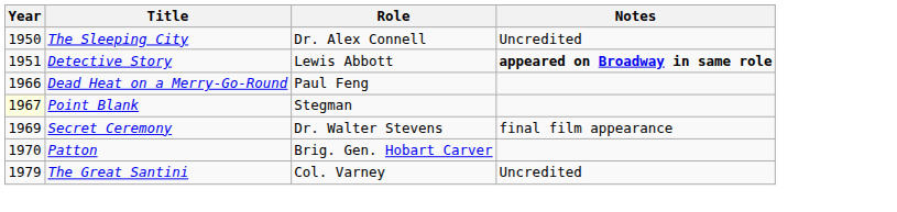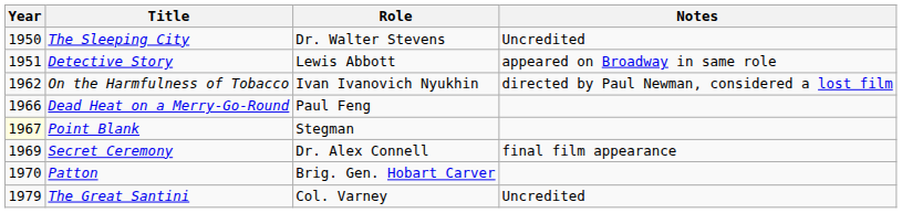The Sleeping City | Role: Dr. Alex Connell -> Dr. Walter Stevens
Detective Story | Notes: bold -> normal
+ row: 1962 | On the Harmfulness of Tobacco | Ivan Ivanovich Nyukhin | directed by Paul Newman, considered a lost film
Secret Ceremony | Role: Dr. Walter Stevens -> Dr. Alex Connell
